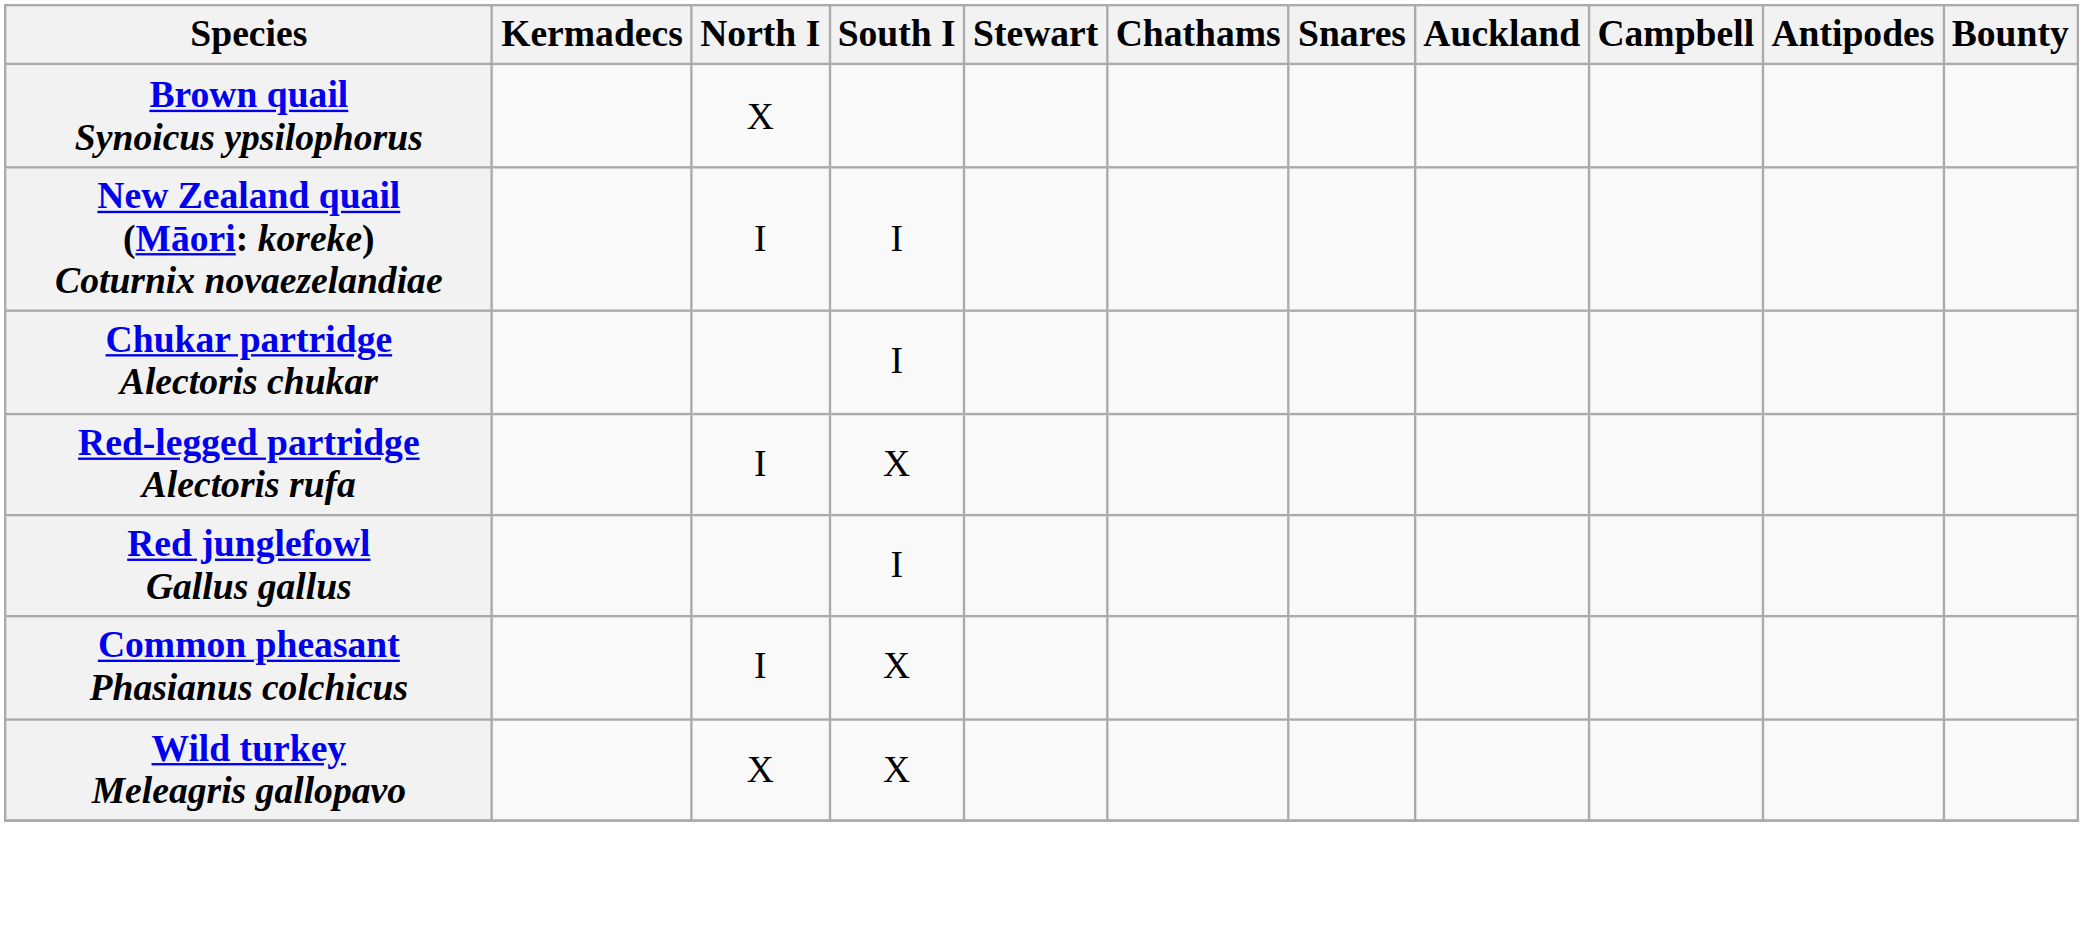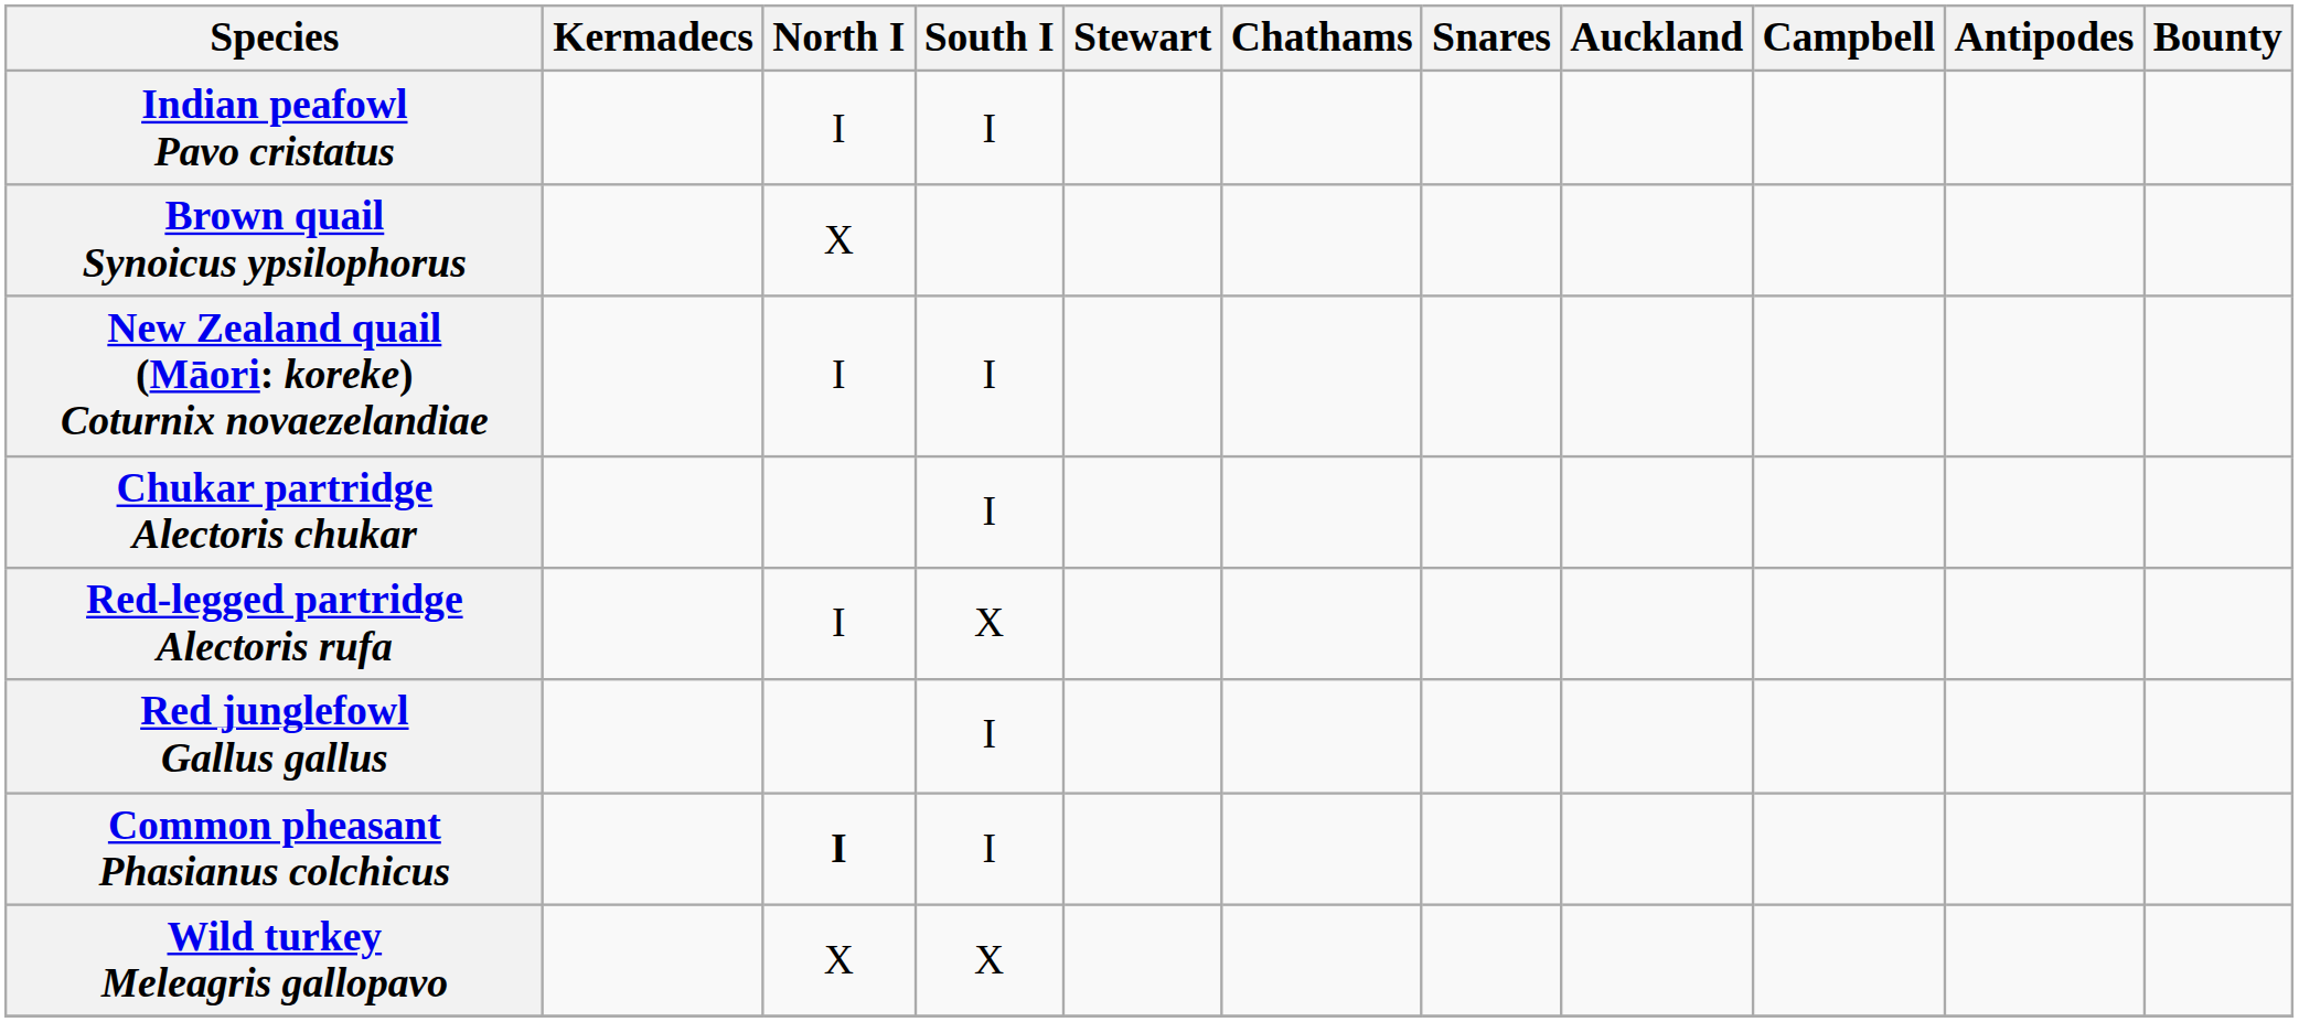+ row: Indian peafowl Pavo cristatus | I | I
Common pheasant Phasianus colchicus | North I: normal -> bold
Common pheasant Phasianus colchicus | South I: X -> I
